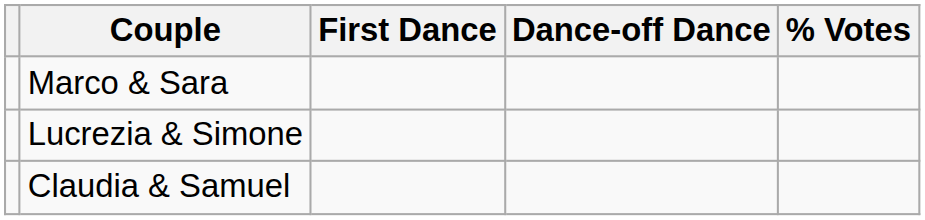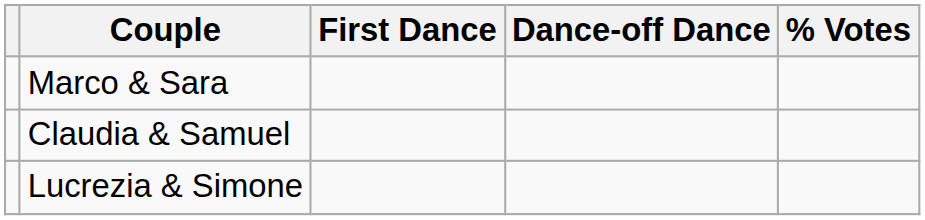rows swapped: Lucrezia & Simone <-> Claudia & Samuel
